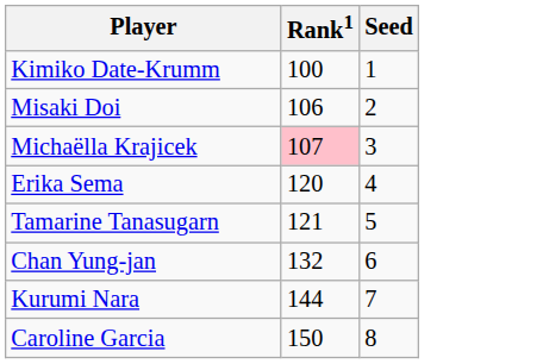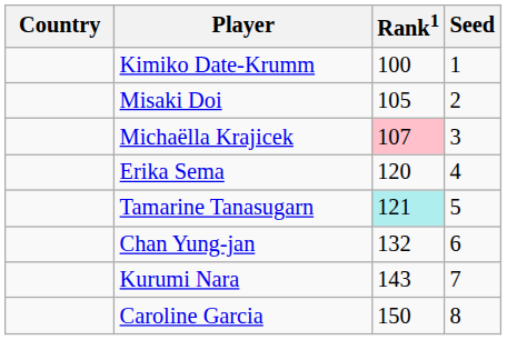+ column: Country
Misaki Doi | Rank1: 106 -> 105
Tamarine Tanasugarn | Rank1: no background -> paleturquoise background
Kurumi Nara | Rank1: 144 -> 143
